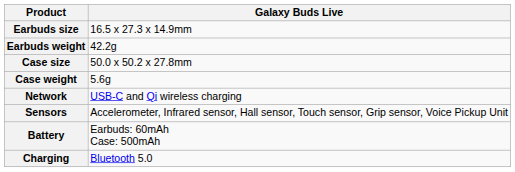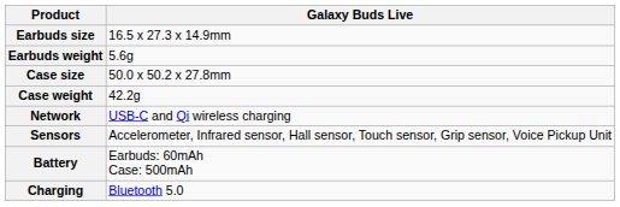Earbuds weight | Galaxy Buds Live: 42.2g -> 5.6g
Case weight | Galaxy Buds Live: 5.6g -> 42.2g
